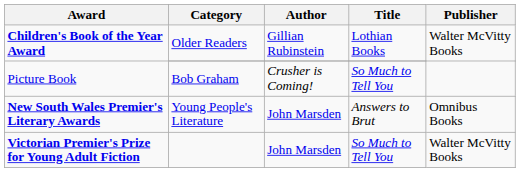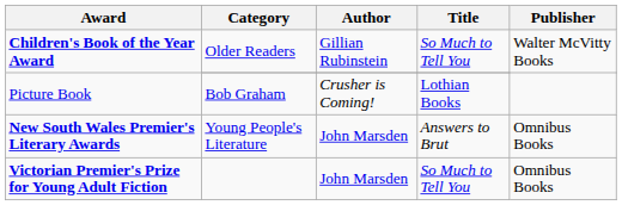Children's Book of the Year Award / Older Readers | Title: Lothian Books -> So Much to Tell You
Picture Book | Title: So Much to Tell You -> Lothian Books
Victorian Premier's Prize for Young Adult Fiction | Publisher: Walter McVitty Books -> Omnibus Books
